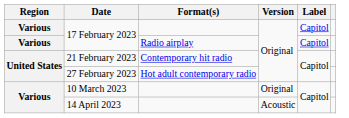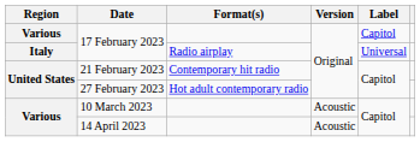17 February 2023 / Radio airplay | Region: Various -> Italy
17 February 2023 / Radio airplay | Label: Capitol -> Universal
10 March 2023 | Version: Original -> Acoustic
